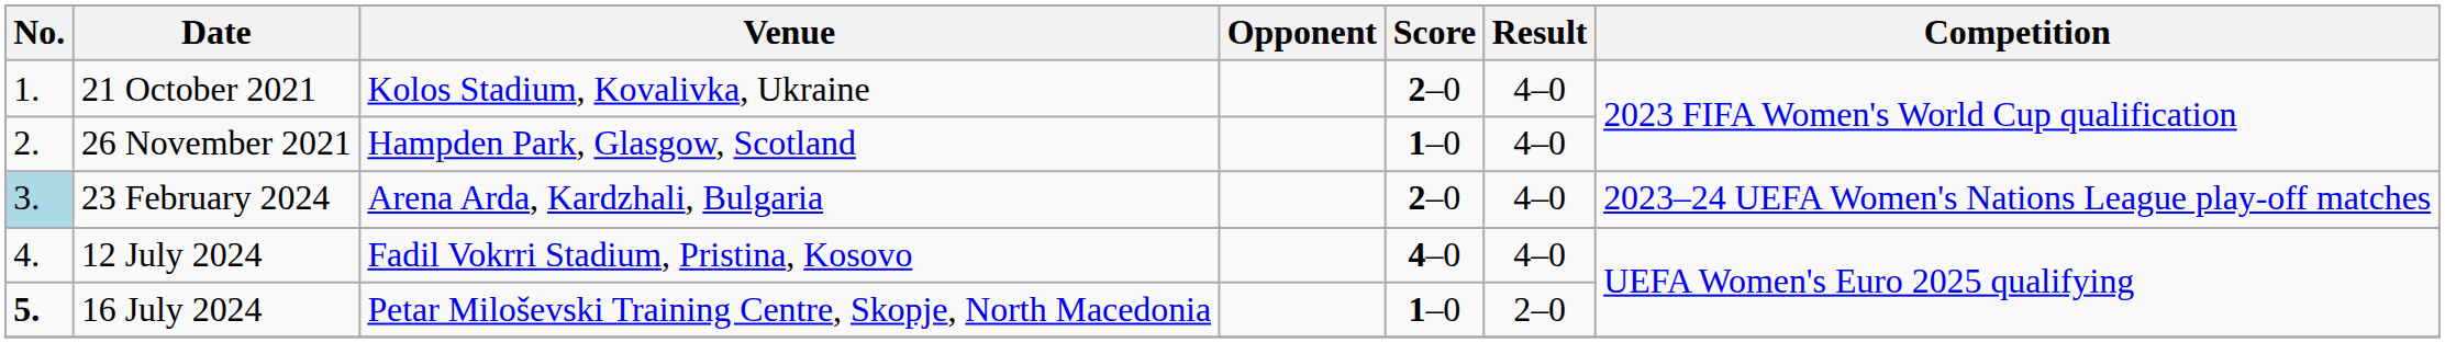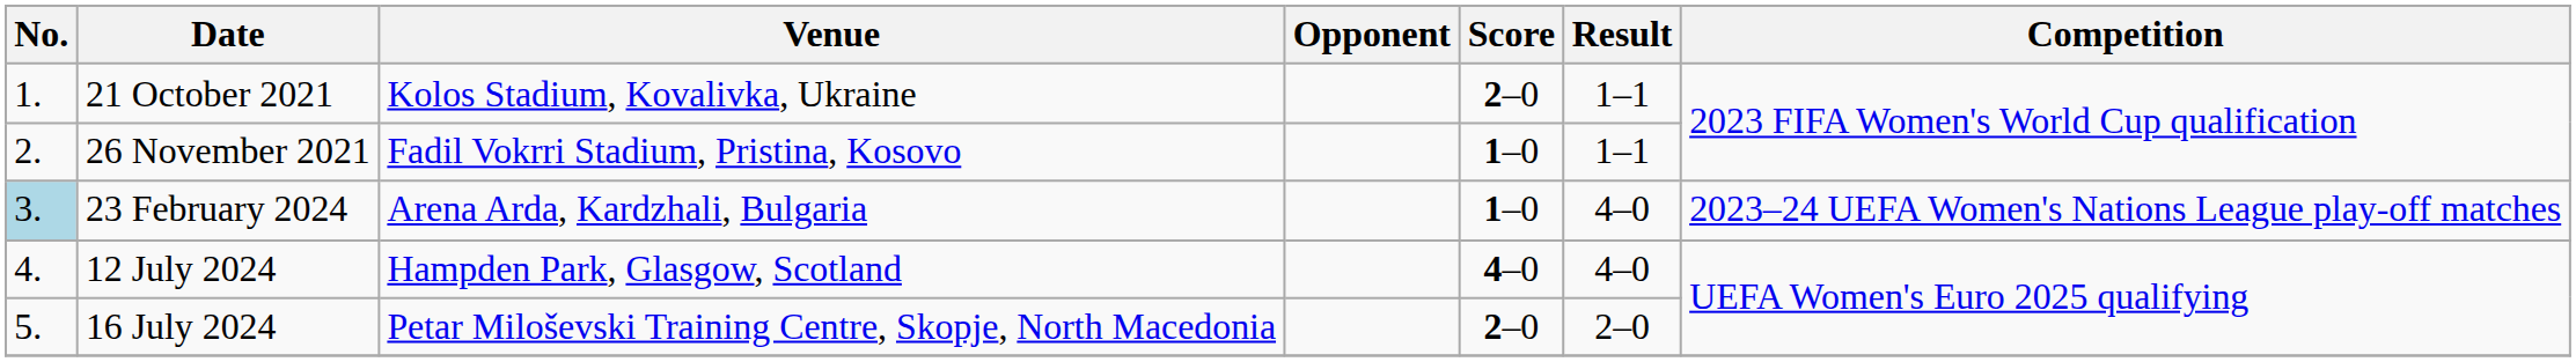21 October 2021 | Result: 4–0 -> 1–1
26 November 2021 | Venue: Hampden Park, Glasgow, Scotland -> Fadil Vokrri Stadium, Pristina, Kosovo
26 November 2021 | Result: 4–0 -> 1–1
23 February 2024 | Score: 2–0 -> 1–0
12 July 2024 | Venue: Fadil Vokrri Stadium, Pristina, Kosovo -> Hampden Park, Glasgow, Scotland
16 July 2024 | No.: bold -> normal
16 July 2024 | Score: 1–0 -> 2–0
